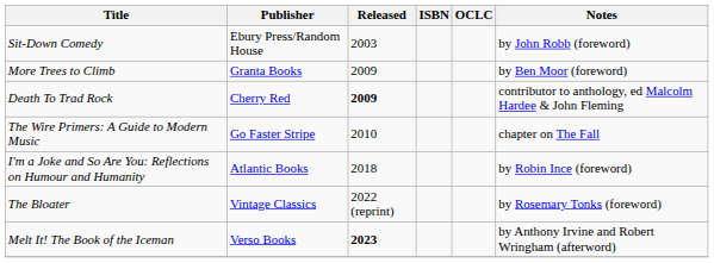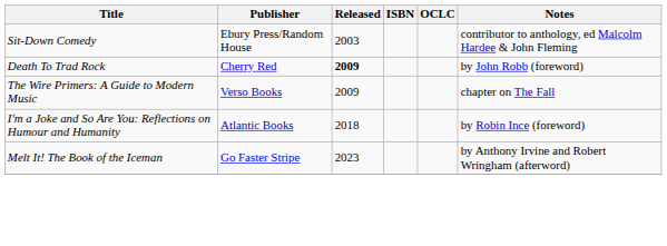Sit-Down Comedy | Notes: by John Robb (foreword) -> contributor to anthology, ed Malcolm Hardee & John Fleming
- row: More Trees to Climb | Granta Books | 2009 | by Ben Moor (foreword)
Death To Trad Rock | Notes: contributor to anthology, ed Malcolm Hardee & John Fleming -> by John Robb (foreword)
The Wire Primers: A Guide to Modern Music | Publisher: Go Faster Stripe -> Verso Books
The Wire Primers: A Guide to Modern Music | Released: 2010 -> 2009
- row: The Bloater | Vintage Classics | 2022 (reprint) | by Rosemary Tonks (foreword)
Melt It! The Book of the Iceman | Publisher: Verso Books -> Go Faster Stripe
Melt It! The Book of the Iceman | Released: bold -> normal
